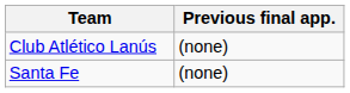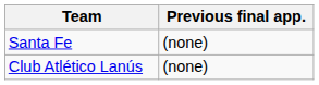rows swapped: Club Atlético Lanús <-> Santa Fe
